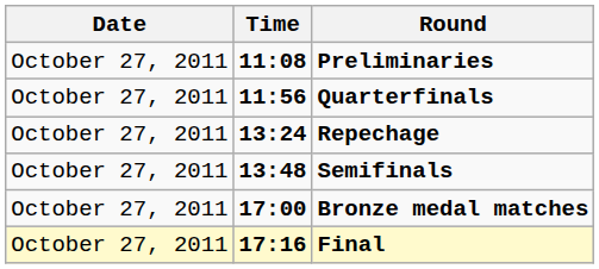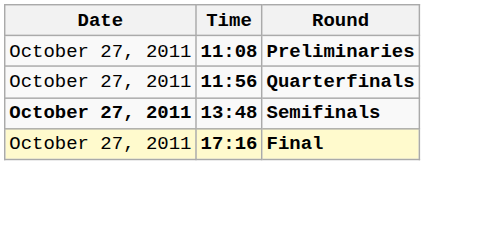- row: October 27, 2011 | 13:24 | Repechage
Semifinals | Date: normal -> bold
- row: October 27, 2011 | 17:00 | Bronze medal matches
